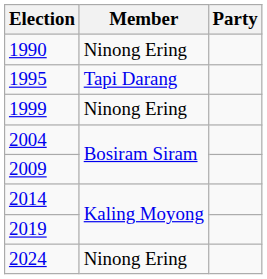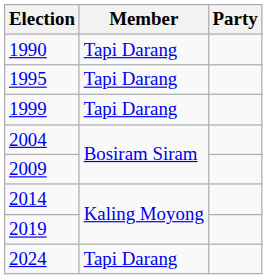1990 | Member: Ninong Ering -> Tapi Darang
1999 | Member: Ninong Ering -> Tapi Darang
2024 | Member: Ninong Ering -> Tapi Darang
